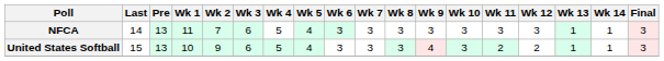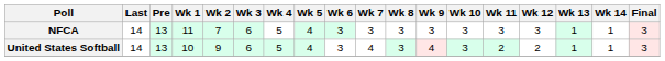United States Softball | Last: 15 -> 14
United States Softball | Wk 7: 3 -> 4
